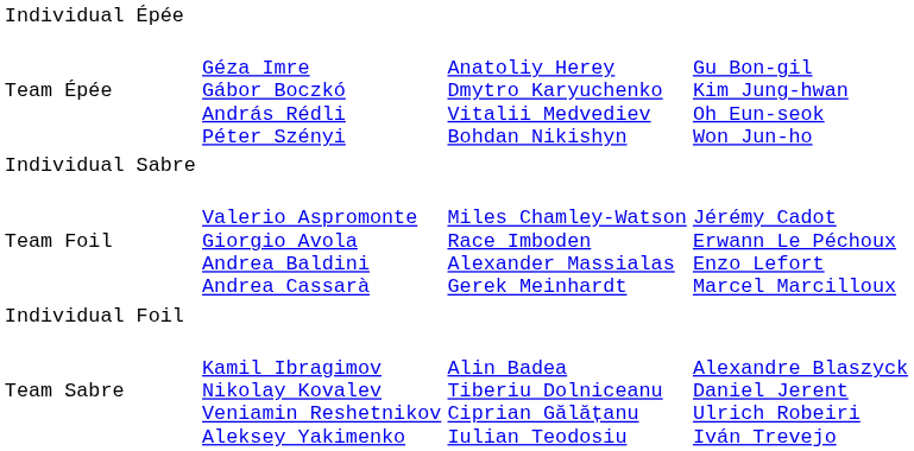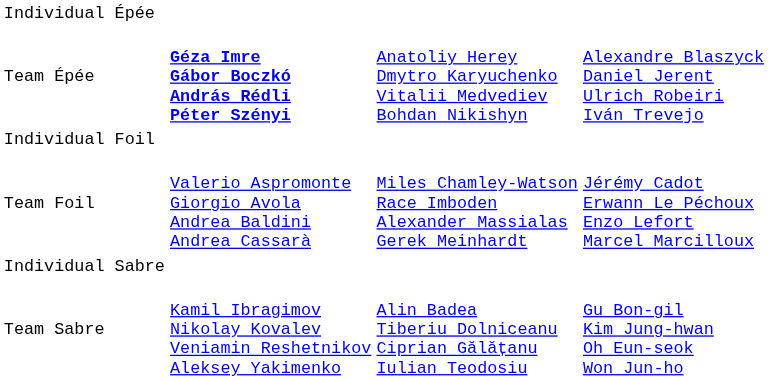Team Épée | column 2: normal -> bold
Team Épée | column 4: Gu Bon-gil Kim Jung-hwan Oh Eun-seok Won Jun-ho -> Alexandre Blaszyck Daniel Jerent Ulrich Robeiri Iván Trevejo
rows swapped: Individual Foil <-> Individual Sabre
Team Sabre | column 4: Alexandre Blaszyck Daniel Jerent Ulrich Robeiri Iván Trevejo -> Gu Bon-gil Kim Jung-hwan Oh Eun-seok Won Jun-ho
